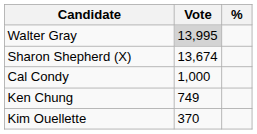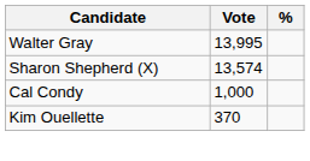Walter Gray | Vote: lightgrey background -> no background
Sharon Shepherd (X) | Vote: 13,674 -> 13,574
- row: Ken Chung | 749
